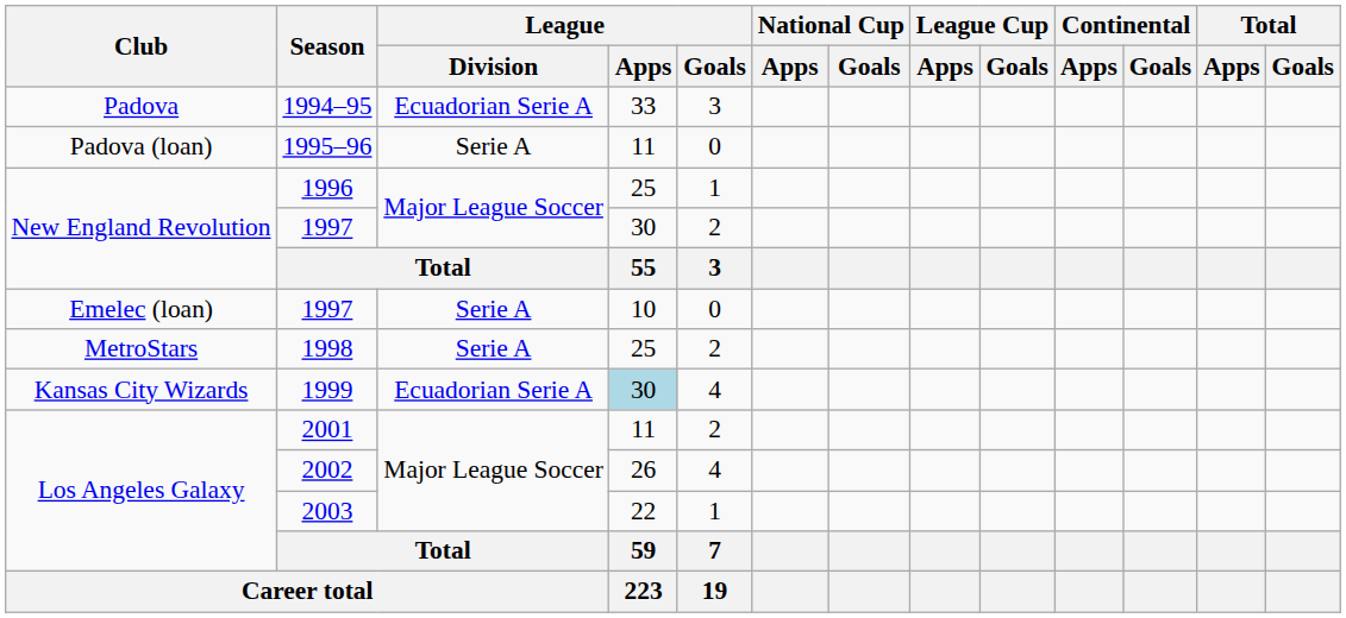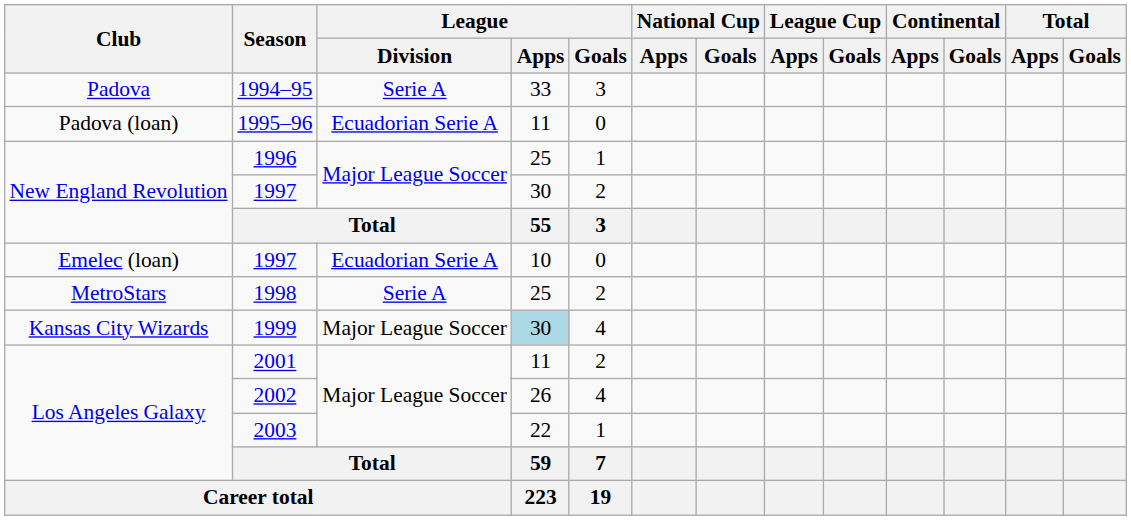1994–95 | League / Division: Ecuadorian Serie A -> Serie A
1995–96 | League / Division: Serie A -> Ecuadorian Serie A
Emelec (loan) / 1997 | League / Division: Serie A -> Ecuadorian Serie A
1999 | League / Division: Ecuadorian Serie A -> Major League Soccer
